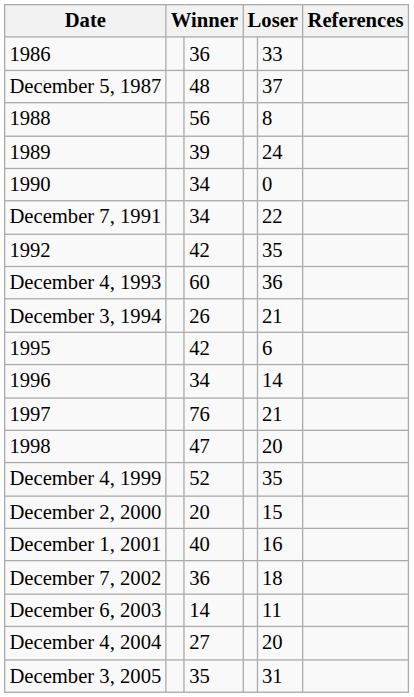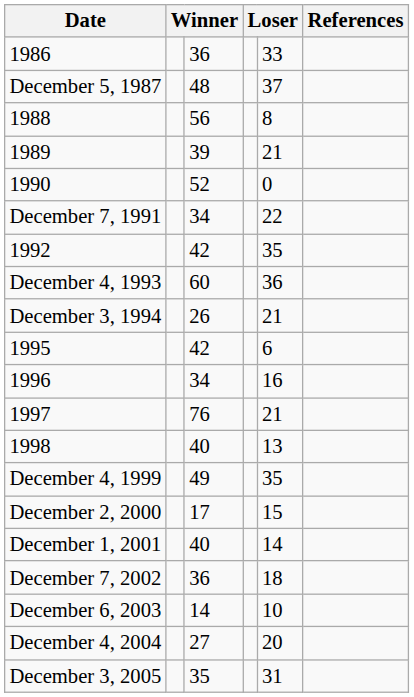1989 | column 5: 24 -> 21
1990 | column 3: 34 -> 52
1996 | column 5: 14 -> 16
1998 | column 3: 47 -> 40
1998 | column 5: 20 -> 13
December 4, 1999 | column 3: 52 -> 49
December 2, 2000 | column 3: 20 -> 17
December 1, 2001 | column 5: 16 -> 14
December 6, 2003 | column 5: 11 -> 10
